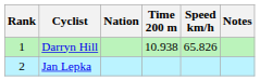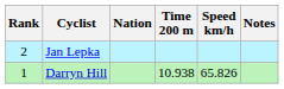rows swapped: Darryn Hill <-> Jan Lepka
